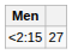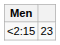<2:15 | column 2: 27 -> 23
